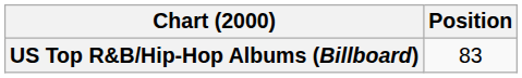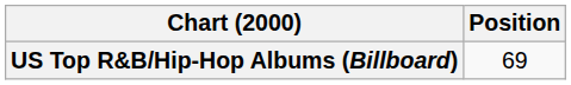US Top R&B/Hip-Hop Albums (Billboard) | Position: 83 -> 69
